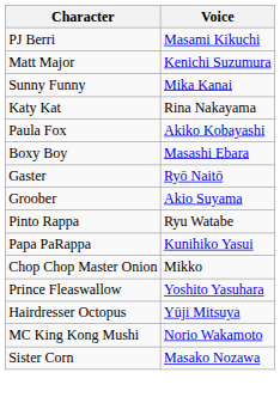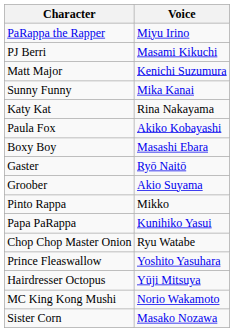+ row: PaRappa the Rapper | Miyu Irino
Pinto Rappa | Voice: Ryu Watabe -> Mikko
Chop Chop Master Onion | Voice: Mikko -> Ryu Watabe
